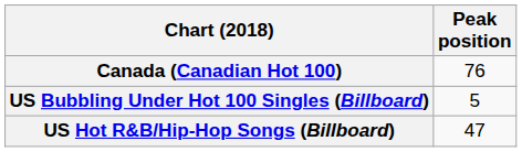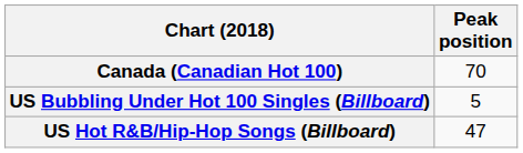Canada (Canadian Hot 100) | Peak position: 76 -> 70
